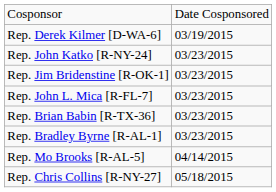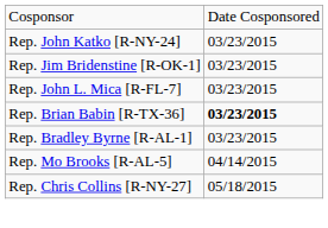- row: Rep. Derek Kilmer [D-WA-6] | 03/19/2015
Rep. Brian Babin [R-TX-36] | column 2: normal -> bold
